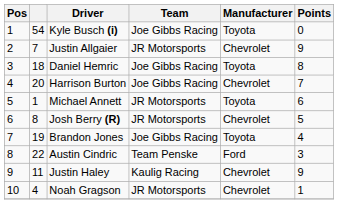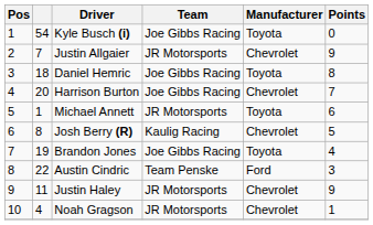Josh Berry (R) | Team: JR Motorsports -> Kaulig Racing
Justin Haley | Team: Kaulig Racing -> JR Motorsports
